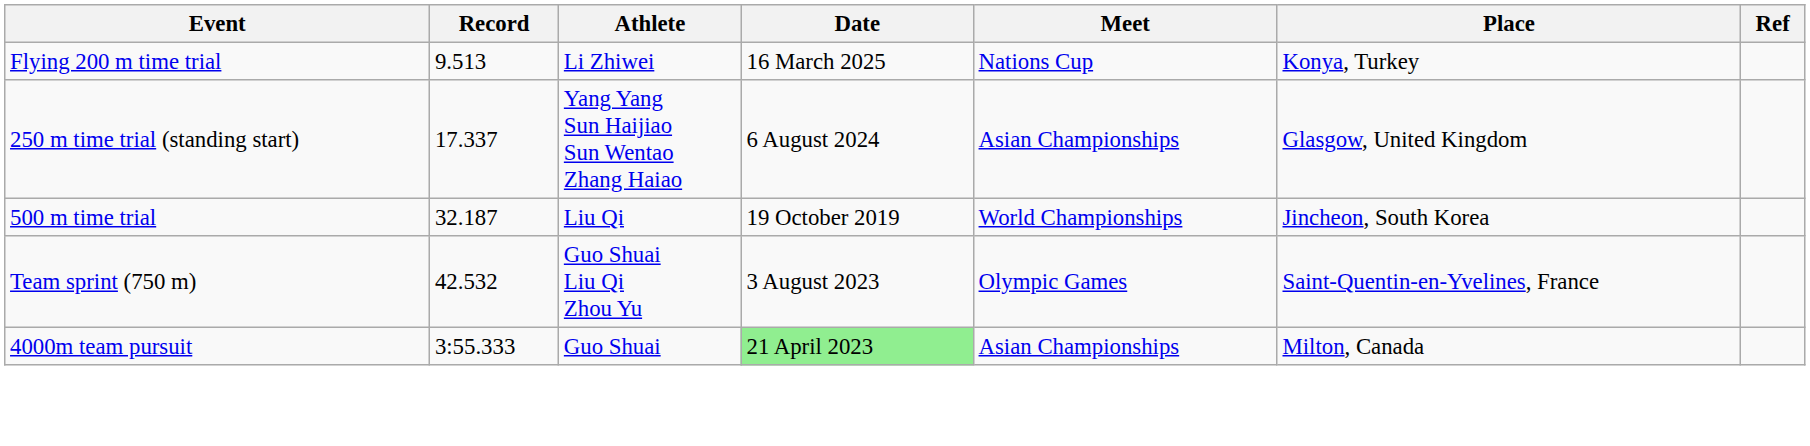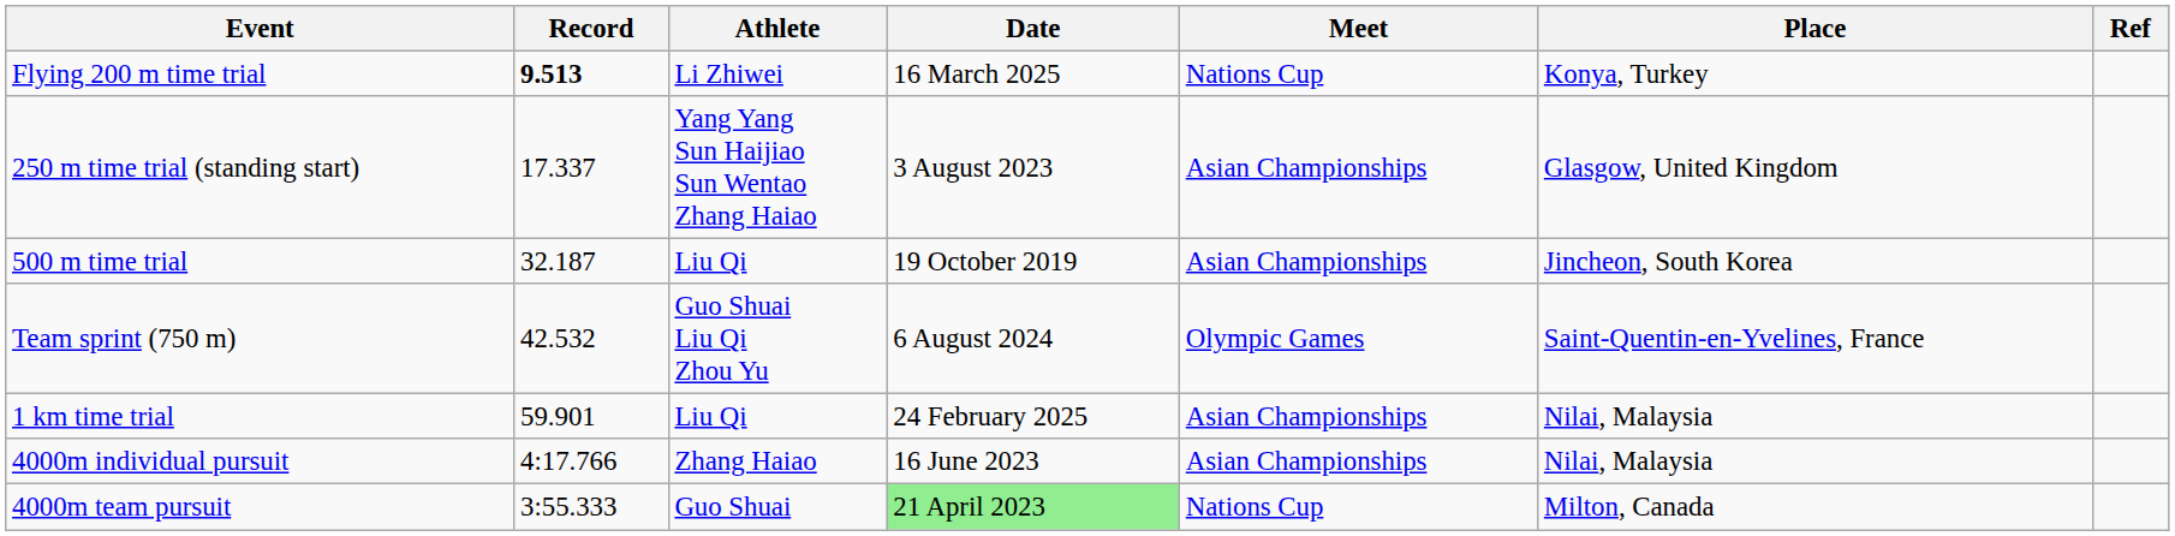Flying 200 m time trial | Record: normal -> bold
250 m time trial (standing start) | Date: 6 August 2024 -> 3 August 2023
500 m time trial | Meet: World Championships -> Asian Championships
Team sprint (750 m) | Date: 3 August 2023 -> 6 August 2024
+ row: 1 km time trial | 59.901 | Liu Qi | 24 February 2025 | Asian Championships | Nilai, Malaysia
+ row: 4000m individual pursuit | 4:17.766 | Zhang Haiao | 16 June 2023 | Asian Championships | Nilai, Malaysia
4000m team pursuit | Meet: Asian Championships -> Nations Cup
